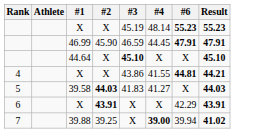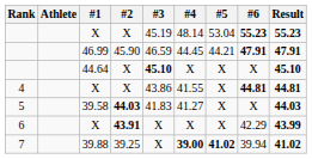+ column: #5 | 53.04 | 44.21 | X | X | X | X | 41.02
4 | Result: 44.21 -> 44.81
6 | Result: 43.91 -> 43.99
